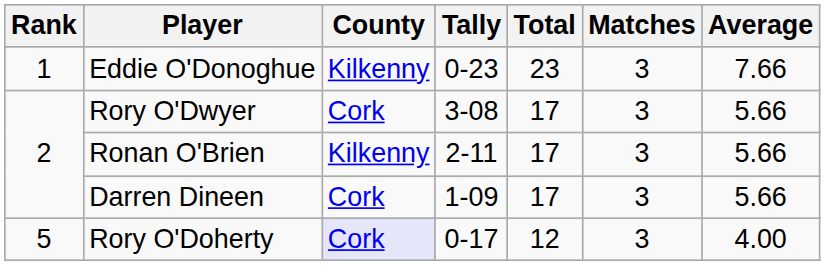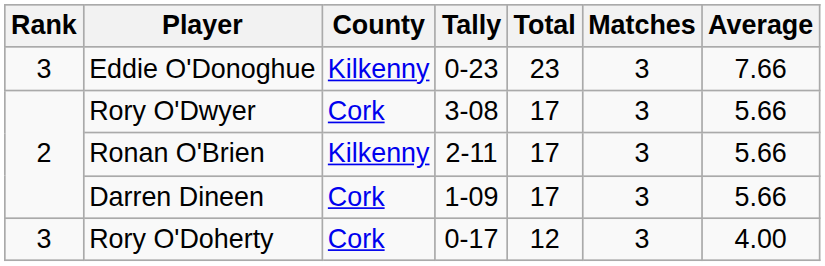Eddie O'Donoghue | Rank: 1 -> 3
Rory O'Doherty | Rank: 5 -> 3
Rory O'Doherty | County: lavender background -> no background
